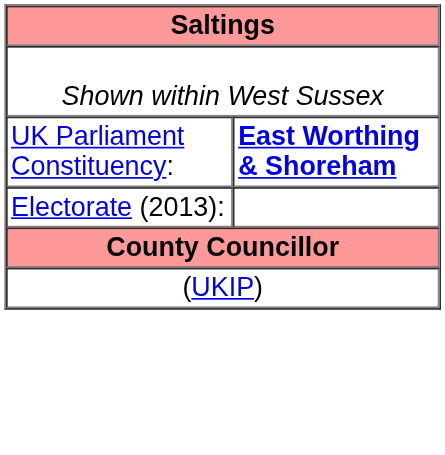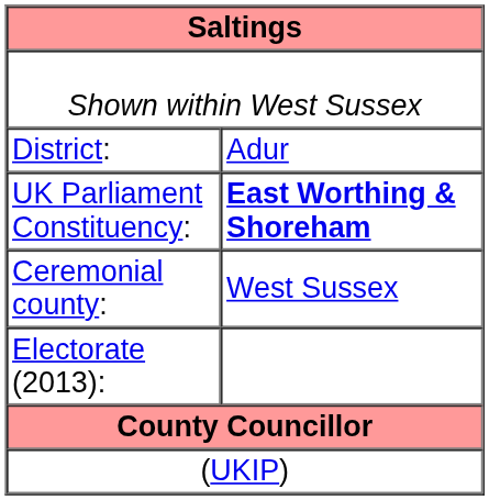+ row: District: | Adur
+ row: Ceremonial county: | West Sussex
